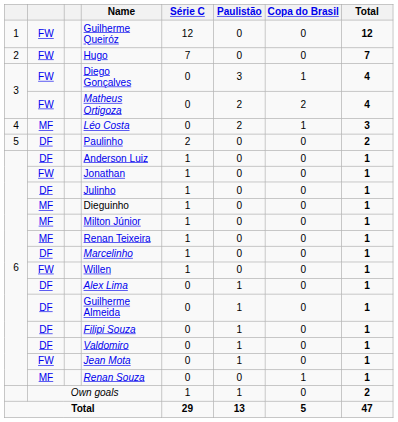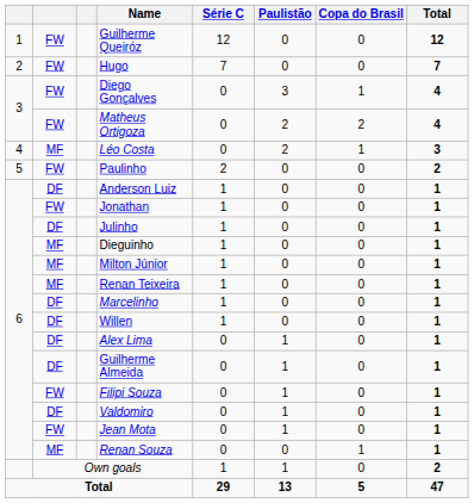Paulinho | column 2: DF -> FW
Willen | column 2: FW -> DF
Filipi Souza | column 2: DF -> FW
